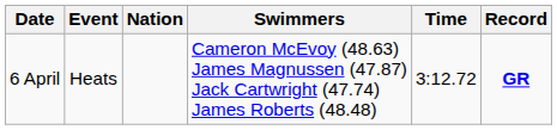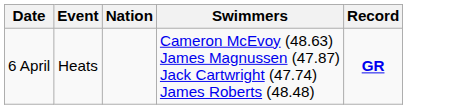- column: Time | 3:12.72
